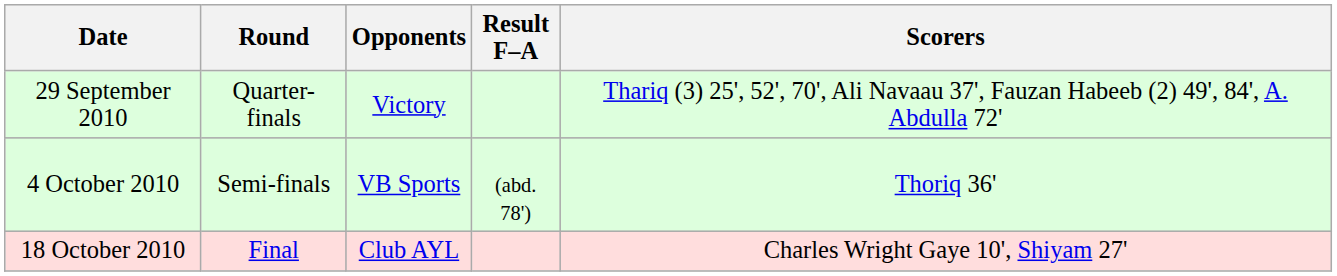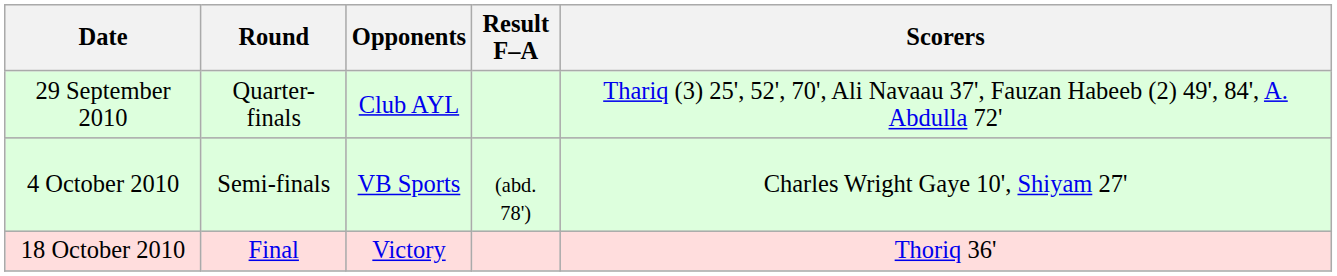29 September 2010 | Opponents: Victory -> Club AYL
4 October 2010 | Scorers: Thoriq 36' -> Charles Wright Gaye 10', Shiyam 27'
18 October 2010 | Opponents: Club AYL -> Victory
18 October 2010 | Scorers: Charles Wright Gaye 10', Shiyam 27' -> Thoriq 36'
